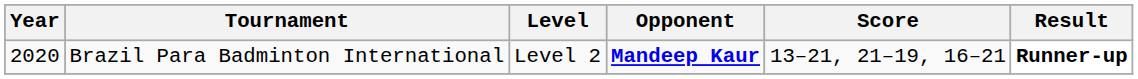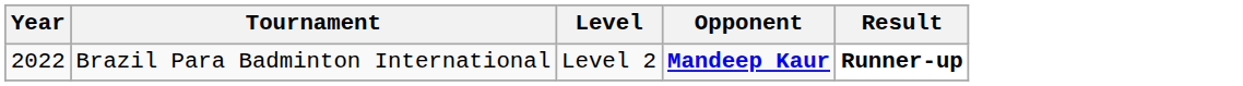- column: Score | 13–21, 21–19, 16–21
Brazil Para Badminton International | Year: 2020 -> 2022
